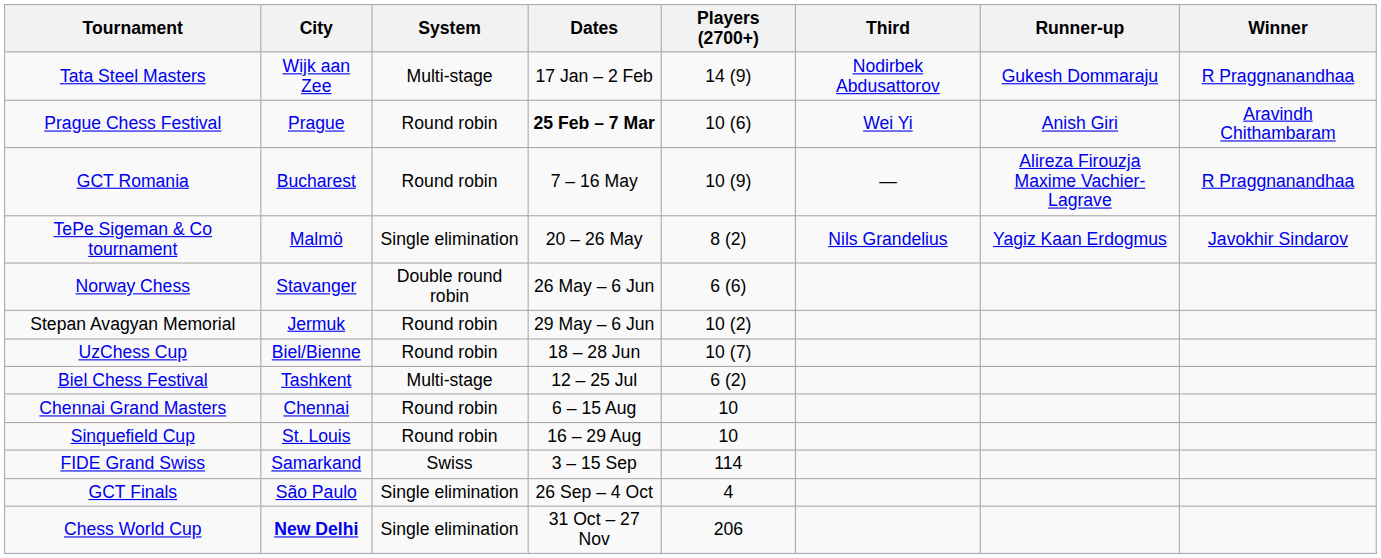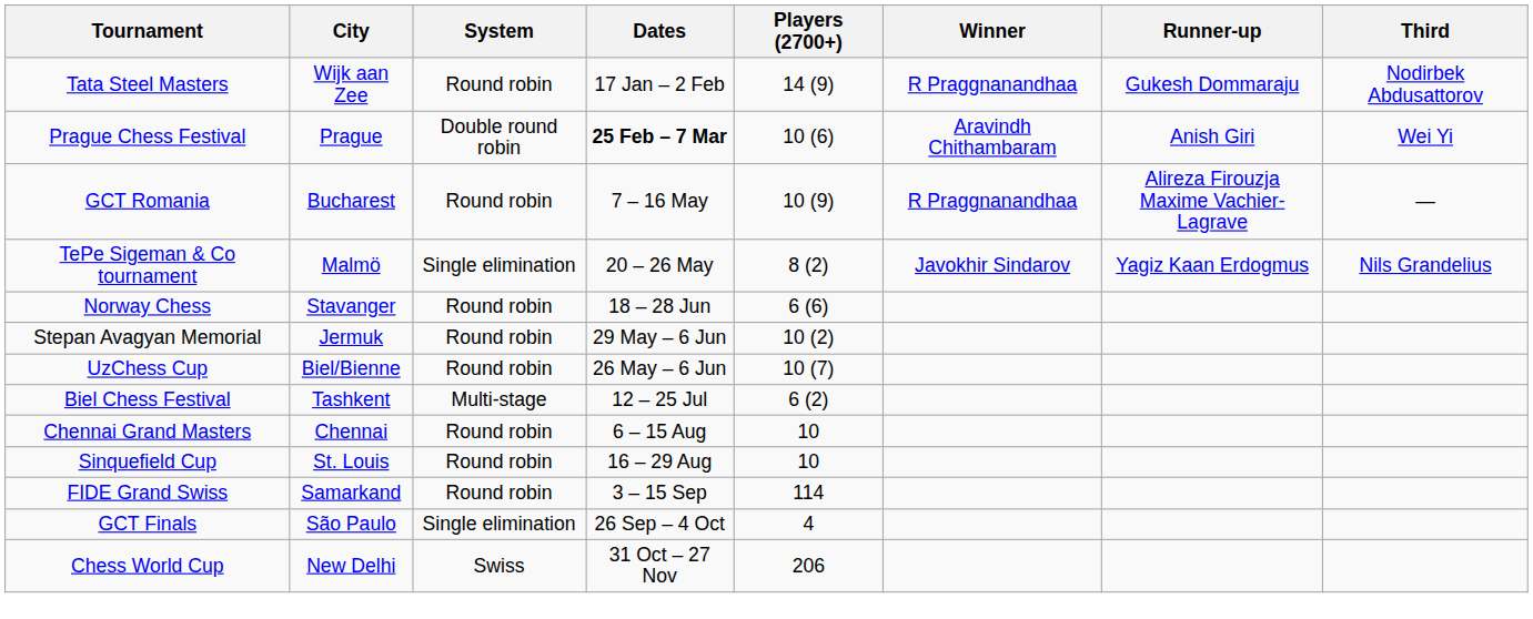columns swapped: Winner <-> Third
Tata Steel Masters | System: Multi-stage -> Round robin
Prague Chess Festival | System: Round robin -> Double round robin
Norway Chess | System: Double round robin -> Round robin
Norway Chess | Dates: 26 May – 6 Jun -> 18 – 28 Jun
UzChess Cup | Dates: 18 – 28 Jun -> 26 May – 6 Jun
FIDE Grand Swiss | System: Swiss -> Round robin
Chess World Cup | City: bold -> normal
Chess World Cup | System: Single elimination -> Swiss
